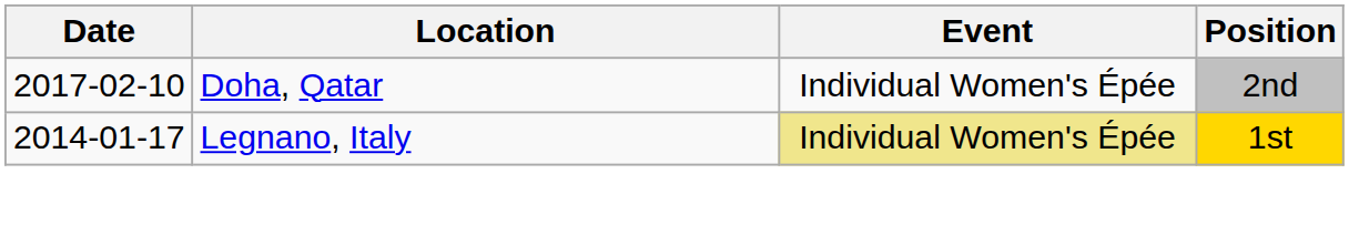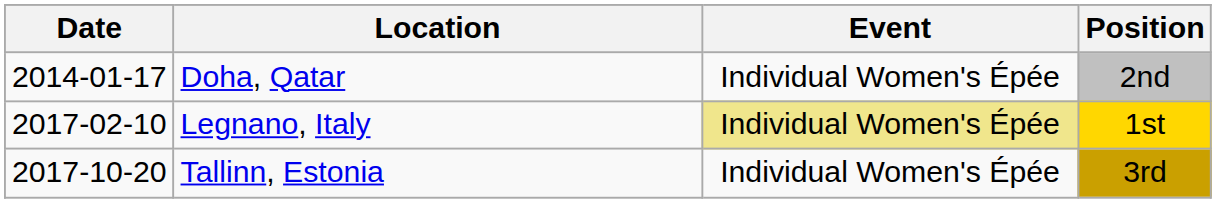Doha, Qatar | Date: 2017-02-10 -> 2014-01-17
Legnano, Italy | Date: 2014-01-17 -> 2017-02-10
+ row: 2017-10-20 | Tallinn, Estonia | Individual Women's Épée | 3rd
